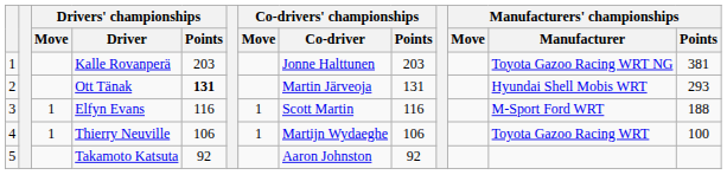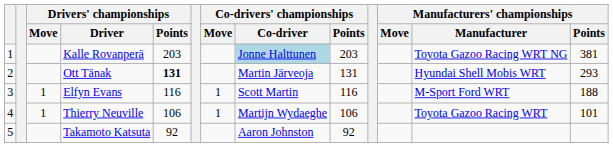Kalle Rovanperä | Co-drivers' championships / Co-driver: no background -> lightblue background
Thierry Neuville | Manufacturers' championships / Points: 100 -> 101
